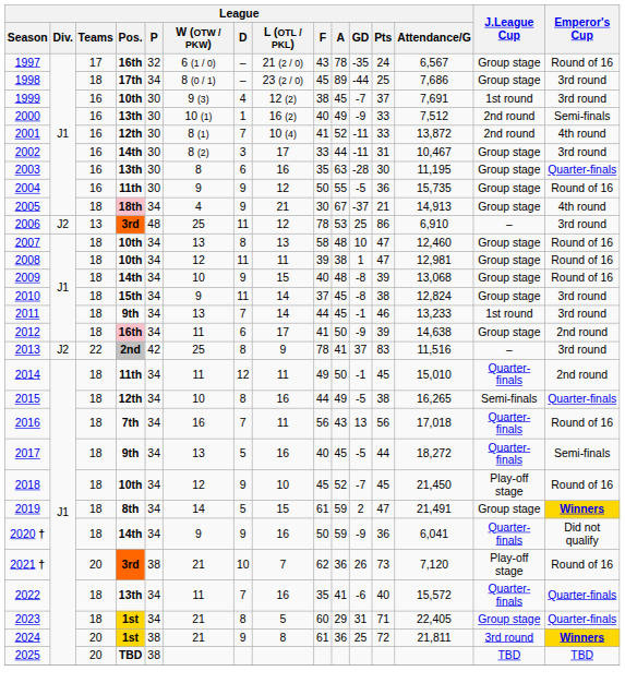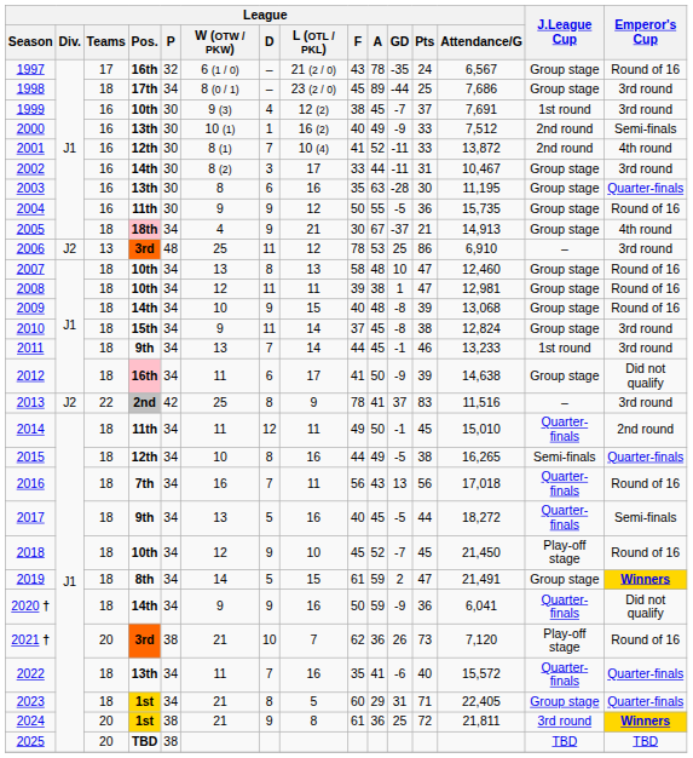2012 | Emperor's Cup: 2nd round -> Did not qualify
